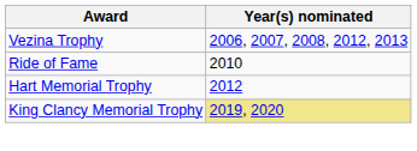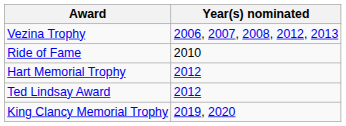+ row: Ted Lindsay Award | 2012
King Clancy Memorial Trophy | Year(s) nominated: khaki background -> no background
